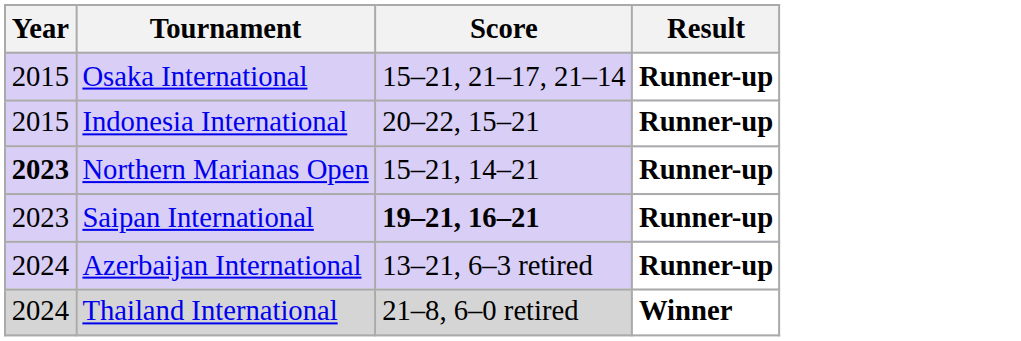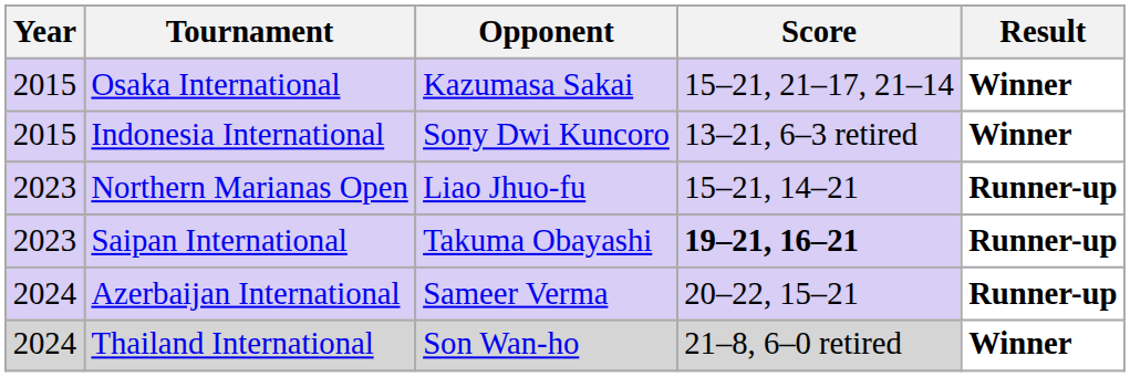+ column: Opponent | Kazumasa Sakai | Sony Dwi Kuncoro | Liao Jhuo-fu | Takuma Obayashi | Sameer Verma | Son Wan-ho
Osaka International | Result: Runner-up -> Winner
Indonesia International | Score: 20–22, 15–21 -> 13–21, 6–3 retired
Indonesia International | Result: Runner-up -> Winner
Northern Marianas Open | Year: bold -> normal
Azerbaijan International | Score: 13–21, 6–3 retired -> 20–22, 15–21
